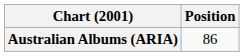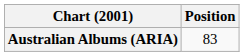Australian Albums (ARIA) | Position: 86 -> 83
